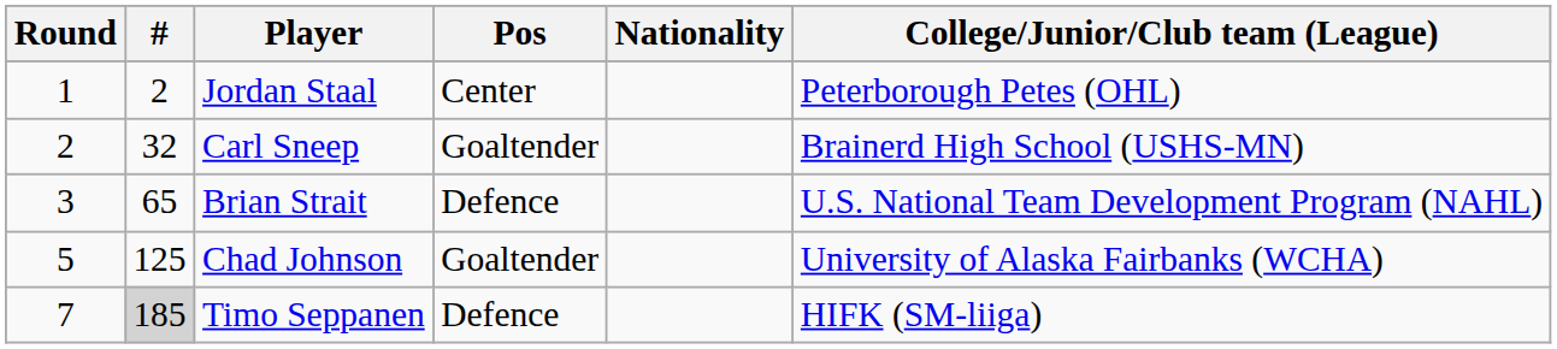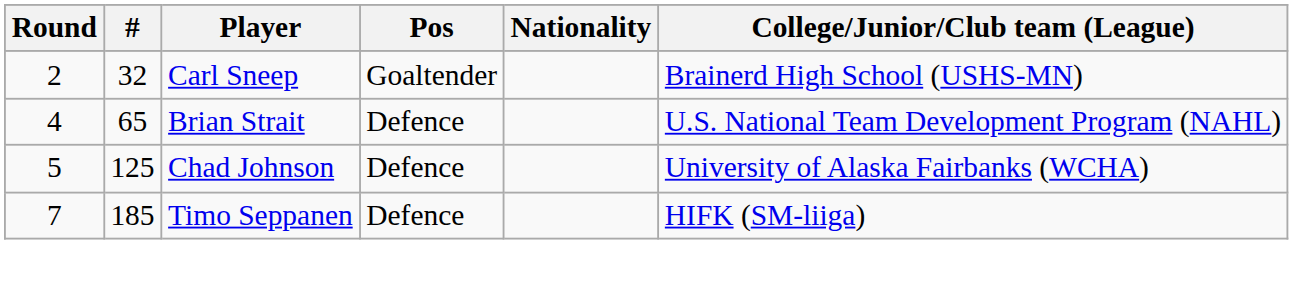- row: 1 | 2 | Jordan Staal | Center | Peterborough Petes (OHL)
Brian Strait | Round: 3 -> 4
Chad Johnson | Pos: Goaltender -> Defence
Timo Seppanen | #: lightgrey background -> no background
